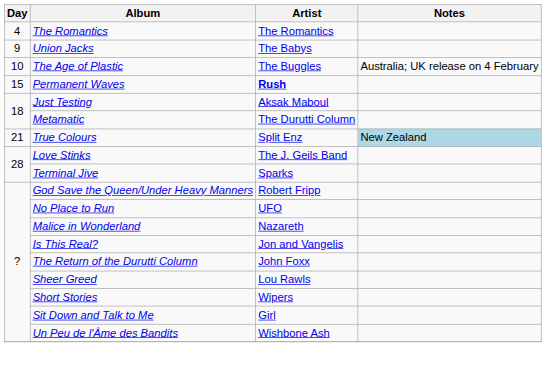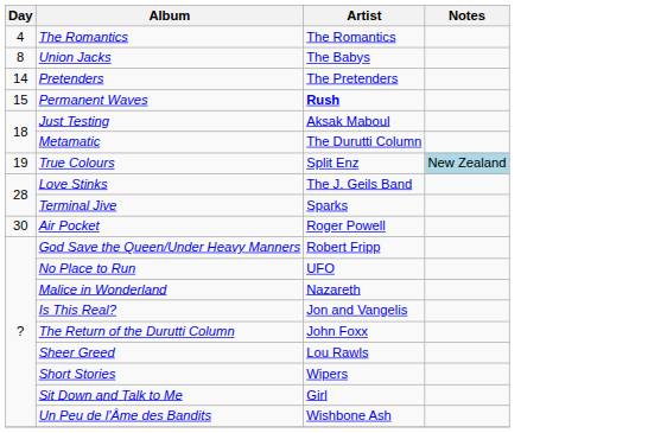Union Jacks | Day: 9 -> 8
- row: 10 | The Age of Plastic | The Buggles | Australia; UK release on 4 February
+ row: 14 | Pretenders | The Pretenders
True Colours | Day: 21 -> 19
+ row: 30 | Air Pocket | Roger Powell
